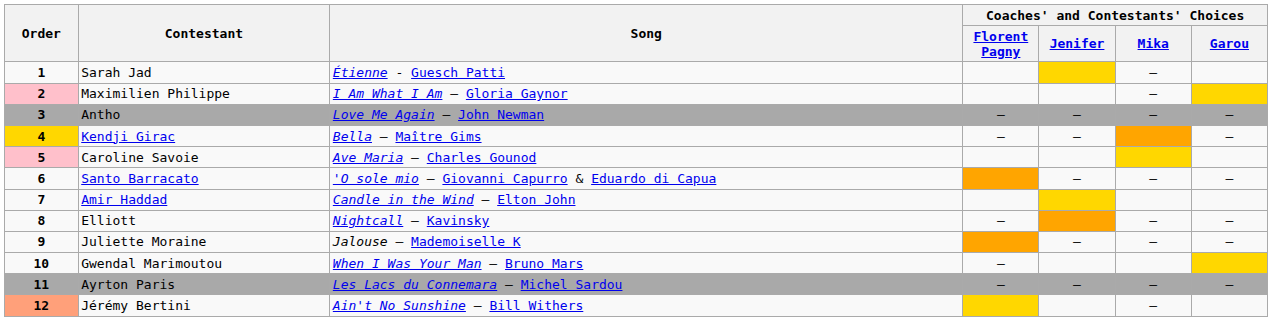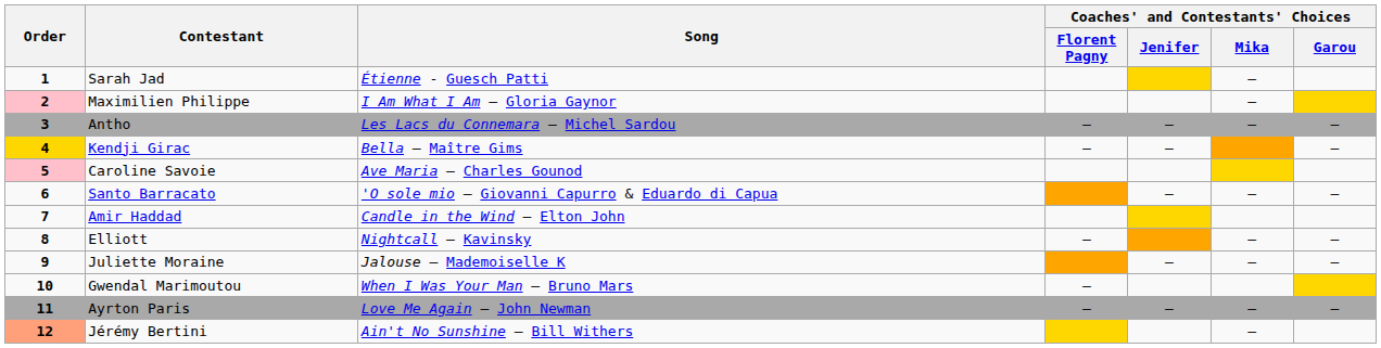Antho | Song: Love Me Again – John Newman -> Les Lacs du Connemara – Michel Sardou
Ayrton Paris | Song: Les Lacs du Connemara – Michel Sardou -> Love Me Again – John Newman
